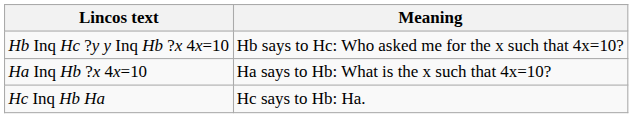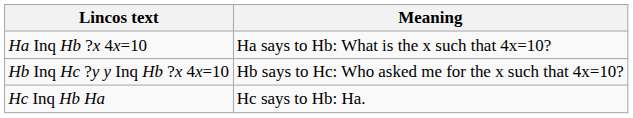rows swapped: Ha Inq Hb ?x 4x=10 <-> Hb Inq Hc ?y y Inq Hb ?x 4x=10
